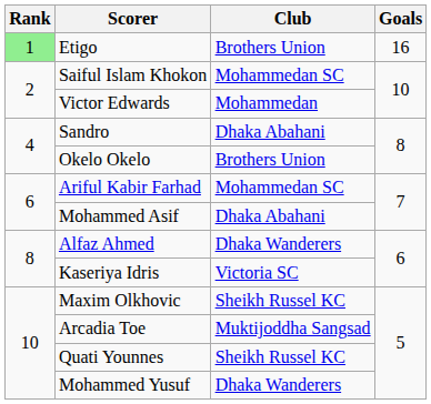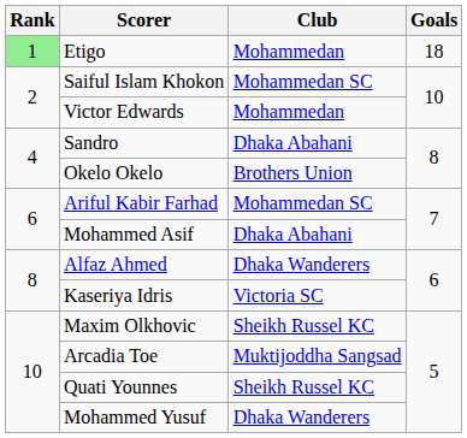Etigo | Club: Brothers Union -> Mohammedan
Etigo | Goals: 16 -> 18
